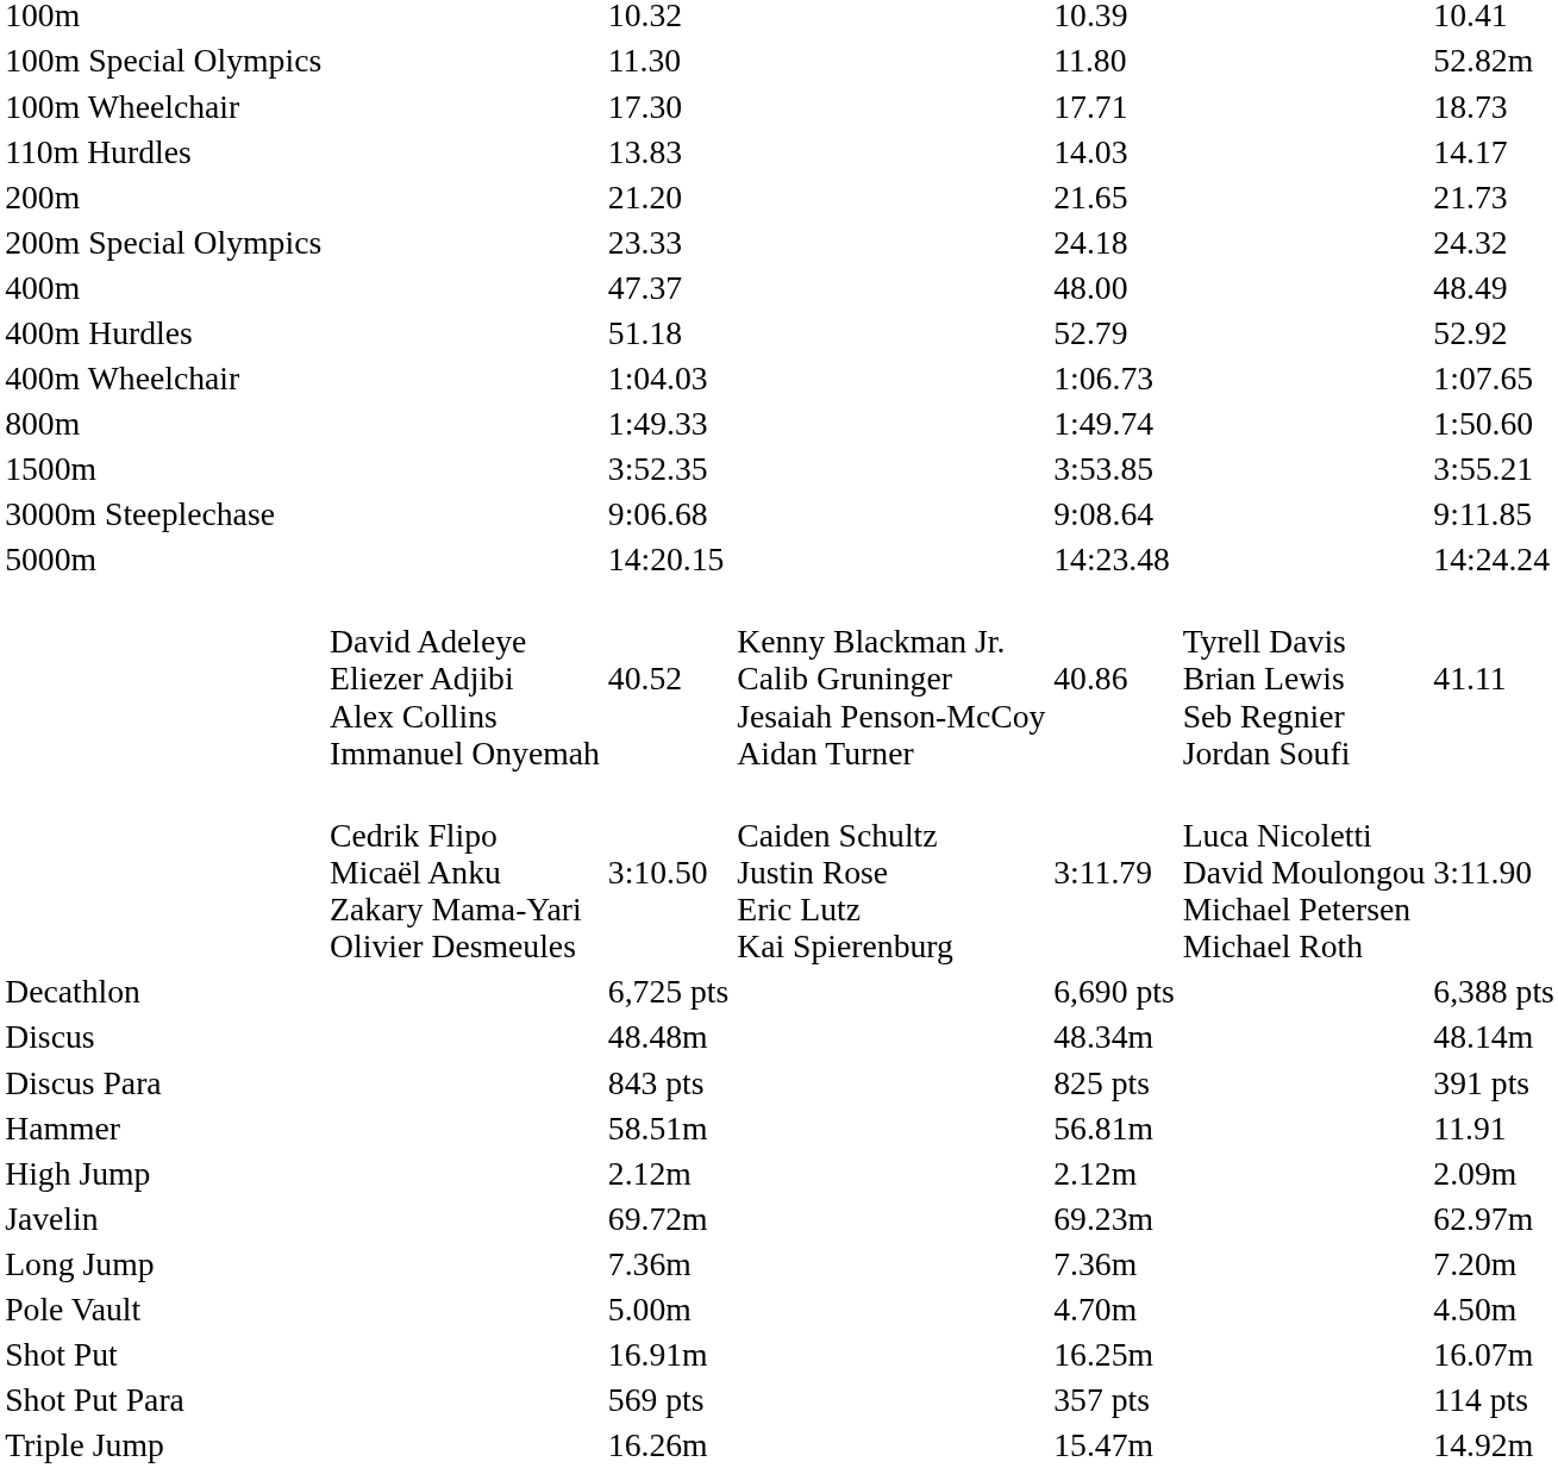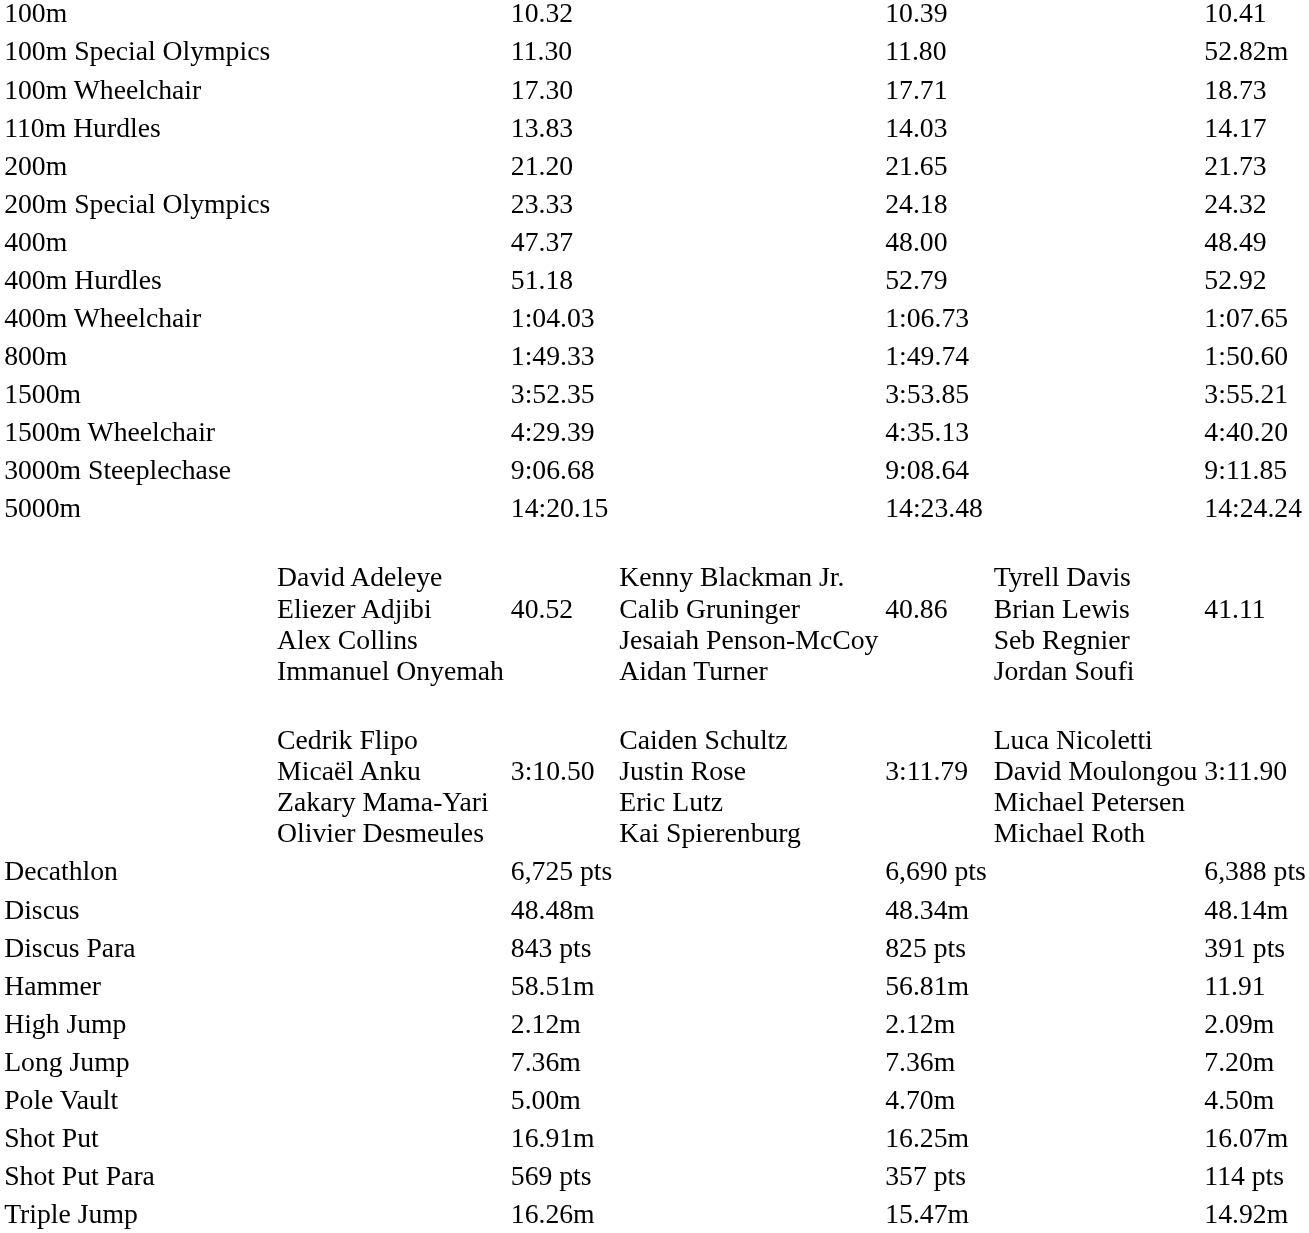+ row: 1500m Wheelchair | 4:29.39 | 4:35.13 | 4:40.20
- row: Javelin | 69.72m | 69.23m | 62.97m
